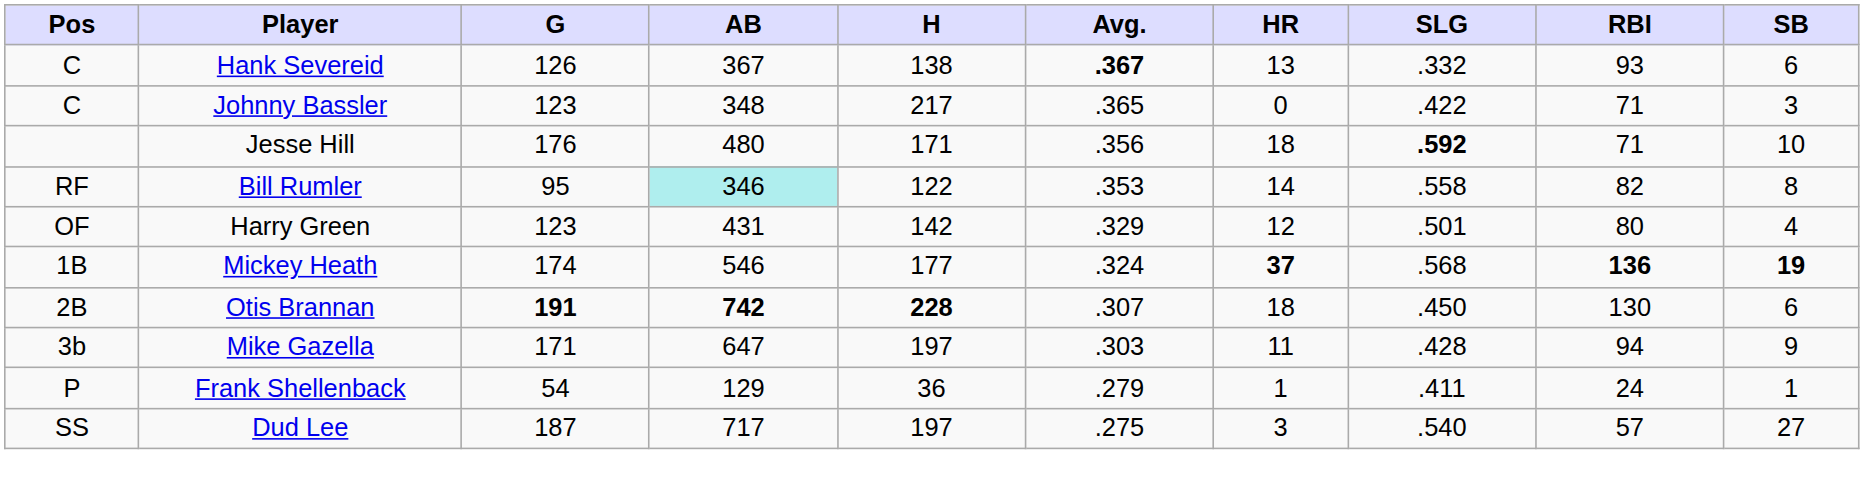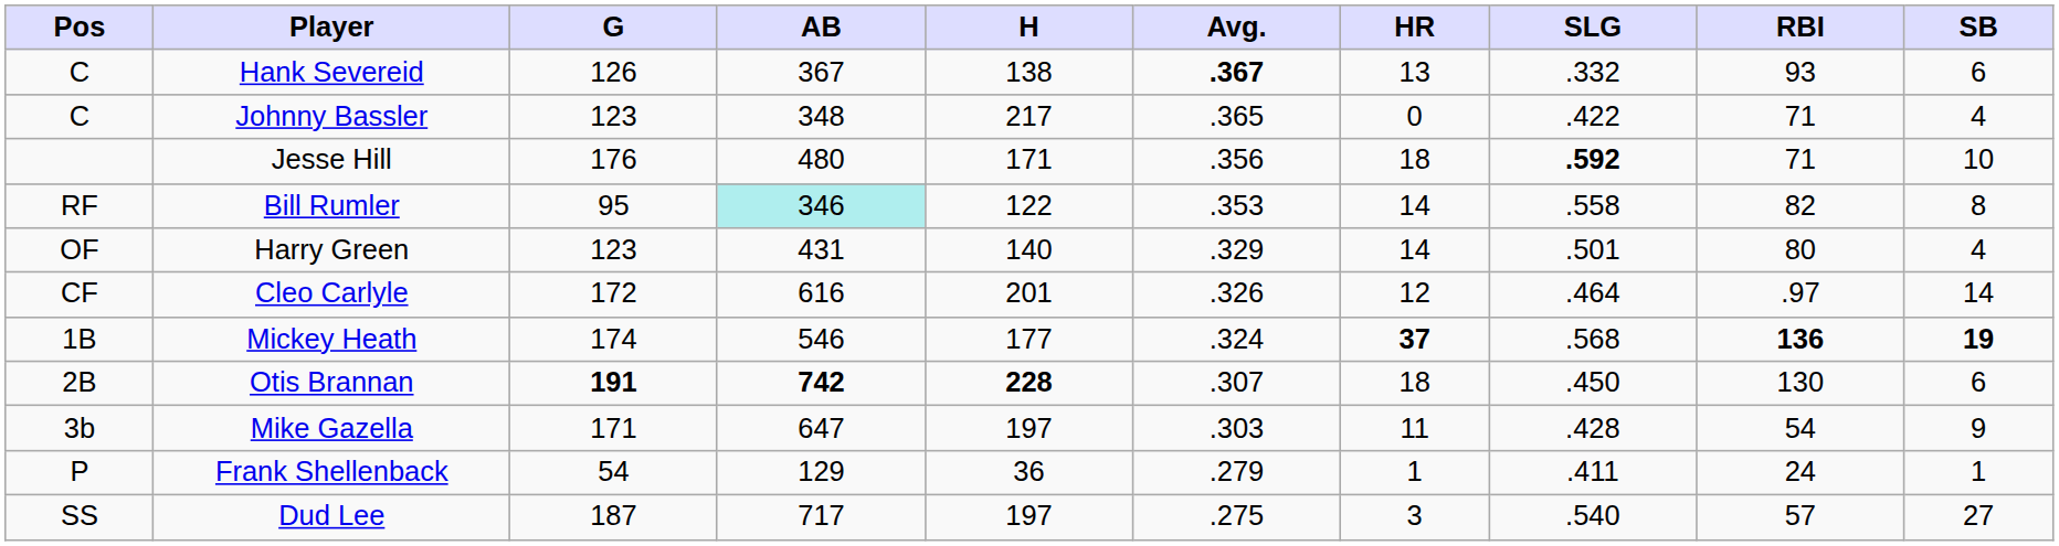Johnny Bassler | SB: 3 -> 4
Harry Green | H: 142 -> 140
Harry Green | HR: 12 -> 14
+ row: CF | Cleo Carlyle | 172 | 616 | 201 | .326 | 12 | .464 | .97 | 14
Mike Gazella | RBI: 94 -> 54
